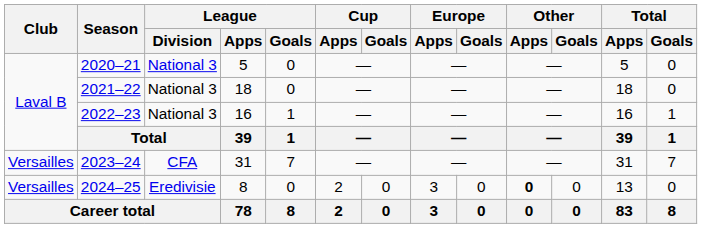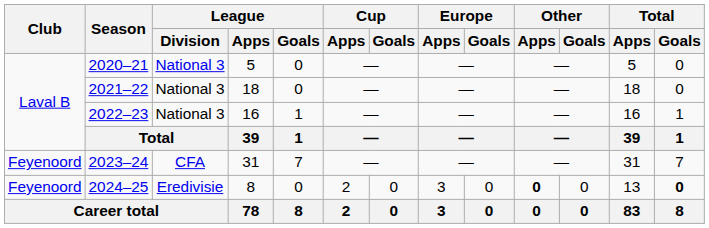2023–24 | Club: Versailles -> Feyenoord
2024–25 | Club: Versailles -> Feyenoord
2024–25 | Total / Goals: normal -> bold
